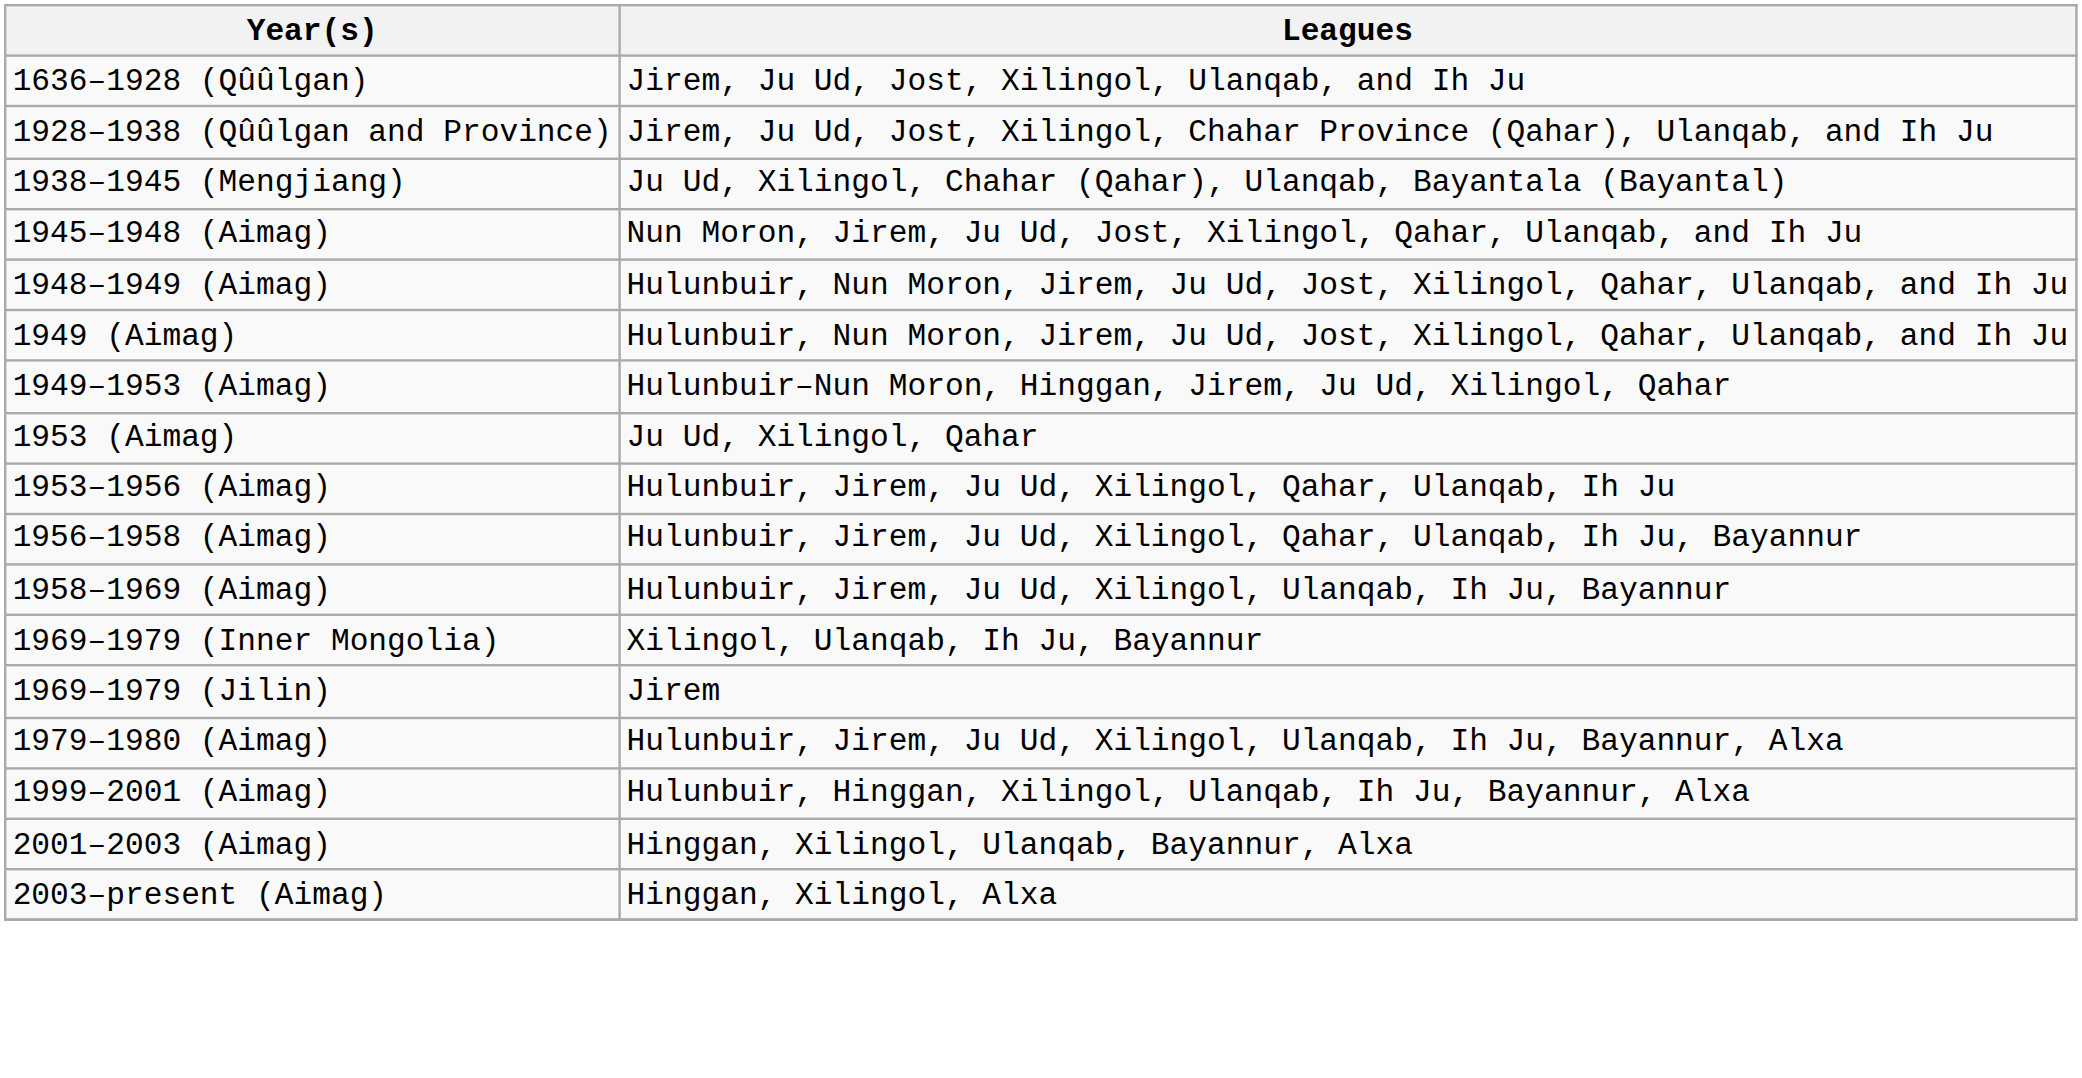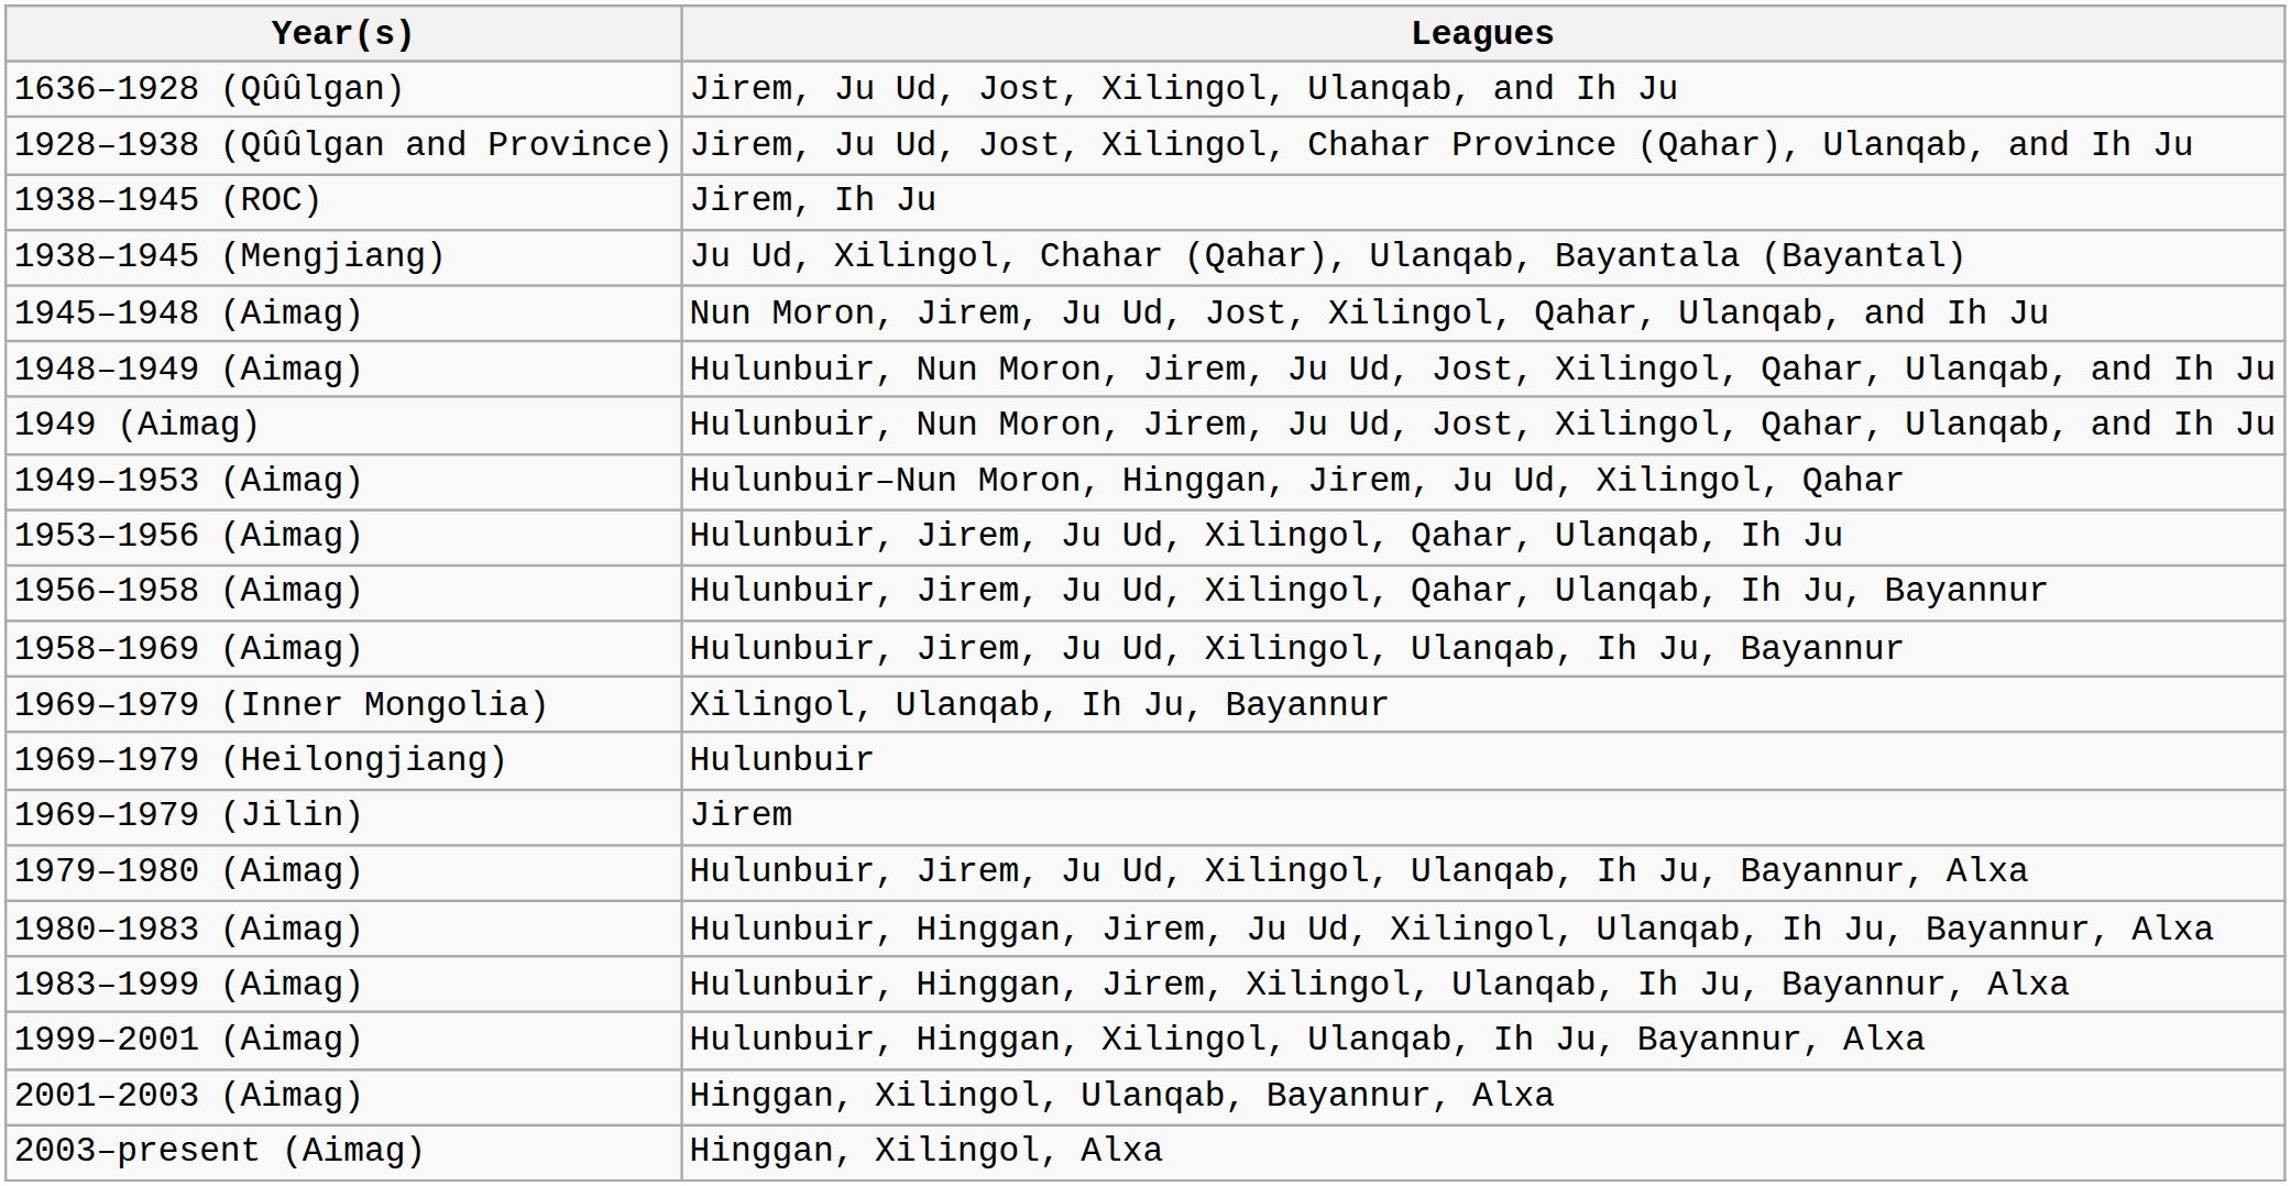+ row: 1938–1945 (ROC) | Jirem, Ih Ju
- row: 1953 (Aimag) | Ju Ud, Xilingol, Qahar
+ row: 1969–1979 (Heilongjiang) | Hulunbuir
+ row: 1980–1983 (Aimag) | Hulunbuir, Hinggan, Jirem, Ju Ud, Xilingol, Ulanqab, Ih Ju, Bayannur, Alxa
+ row: 1983–1999 (Aimag) | Hulunbuir, Hinggan, Jirem, Xilingol, Ulanqab, Ih Ju, Bayannur, Alxa
